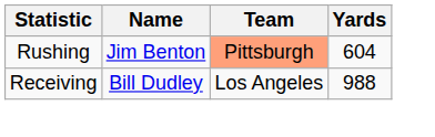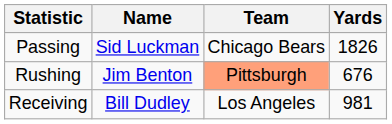+ row: Passing | Sid Luckman | Chicago Bears | 1826
Rushing | Yards: 604 -> 676
Receiving | Yards: 988 -> 981
